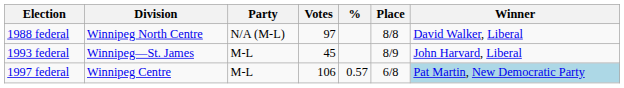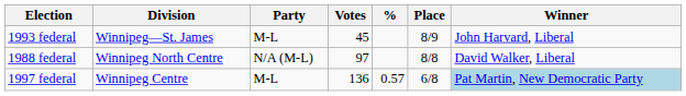rows swapped: 1988 federal <-> 1993 federal
1997 federal | Votes: 106 -> 136
